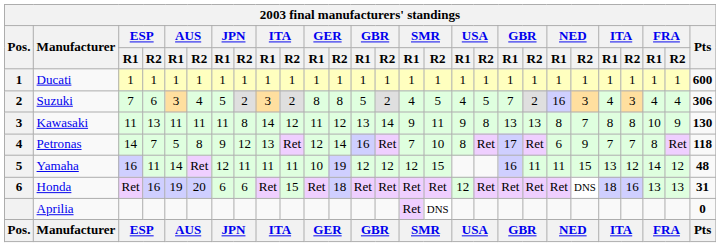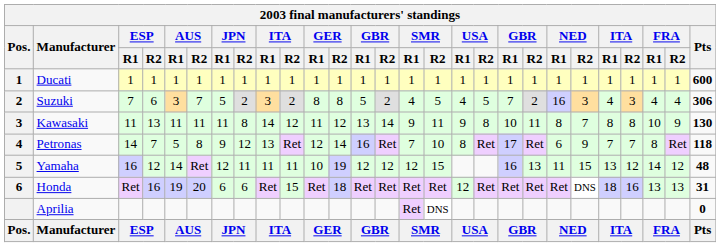Suzuki | AUS / R2: 4 -> 7
Kawasaki | column 19: 13 -> 10
Kawasaki | column 20: 13 -> 11
Yamaha | ESP / R2: 11 -> 12
Yamaha | column 20: 11 -> 13
